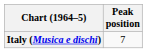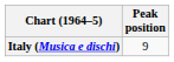Italy (Musica e dischi) | Peak position: 7 -> 9
